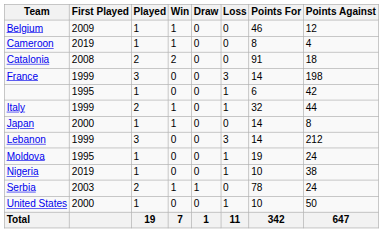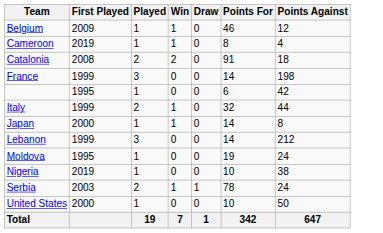- column: Loss | 0 | 0 | 0 | 3 | 1 | 1 | 0 | 3 | 1 | 1 | 0 | 1 | 11
